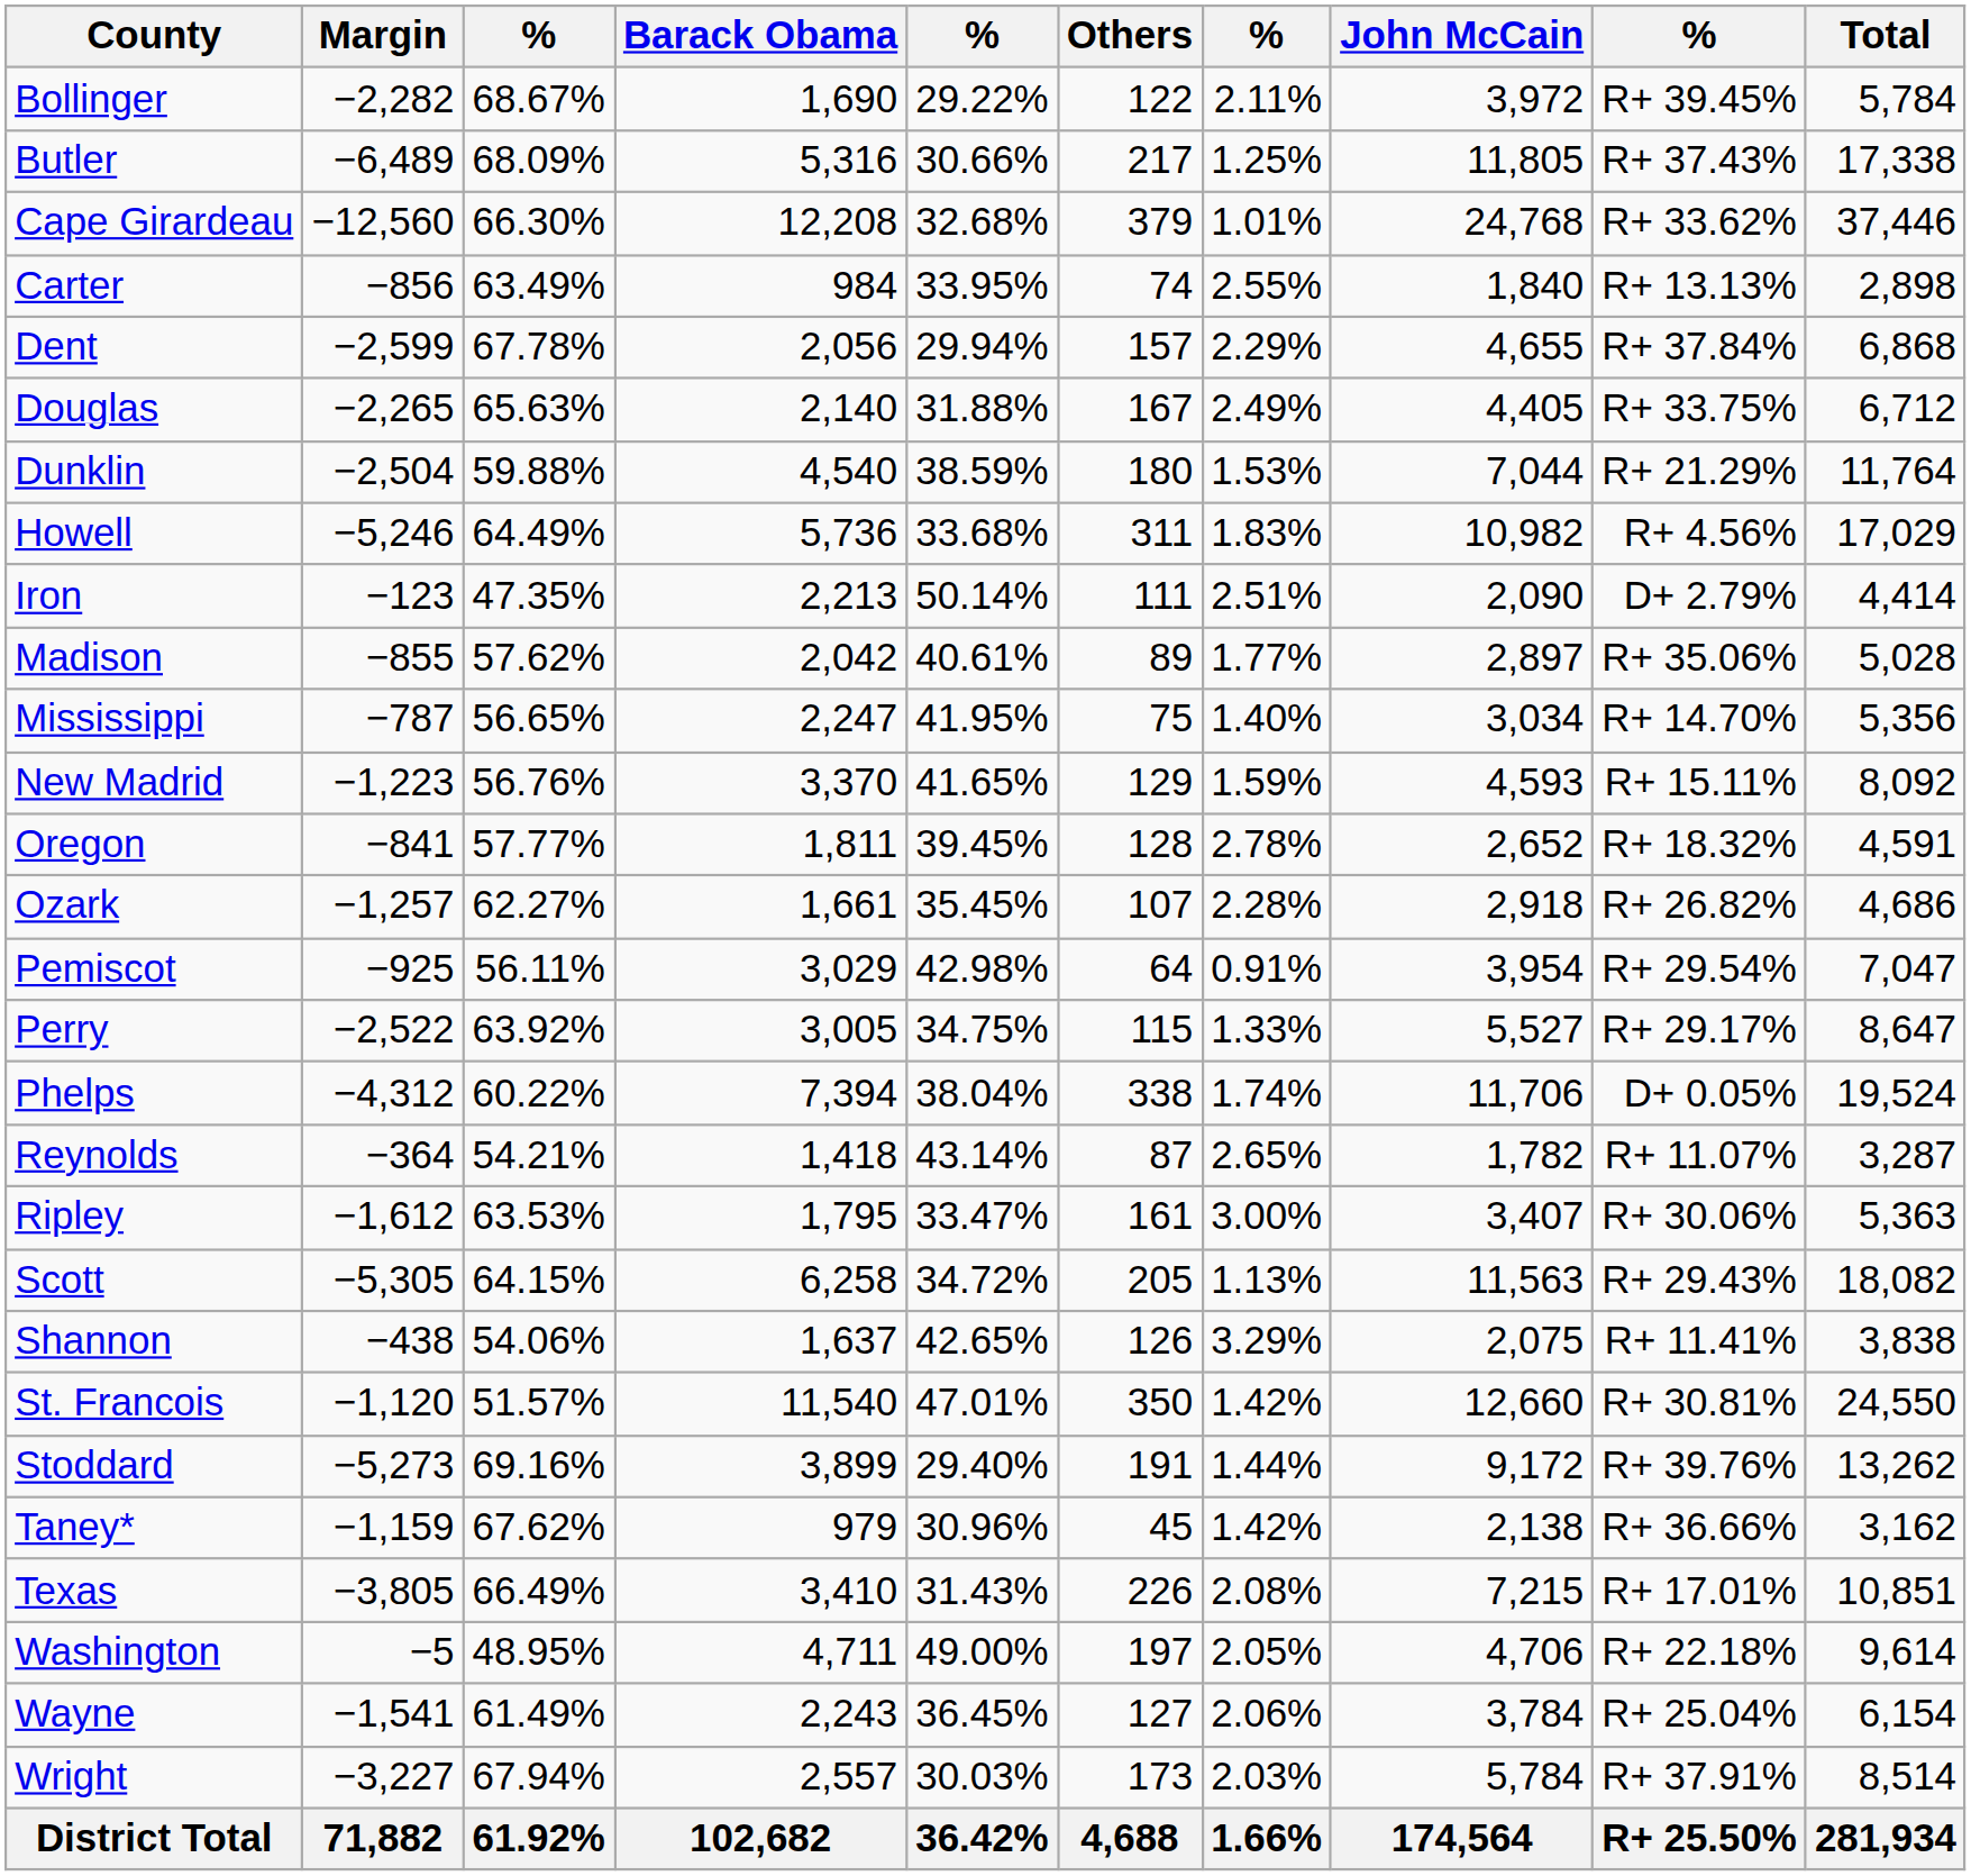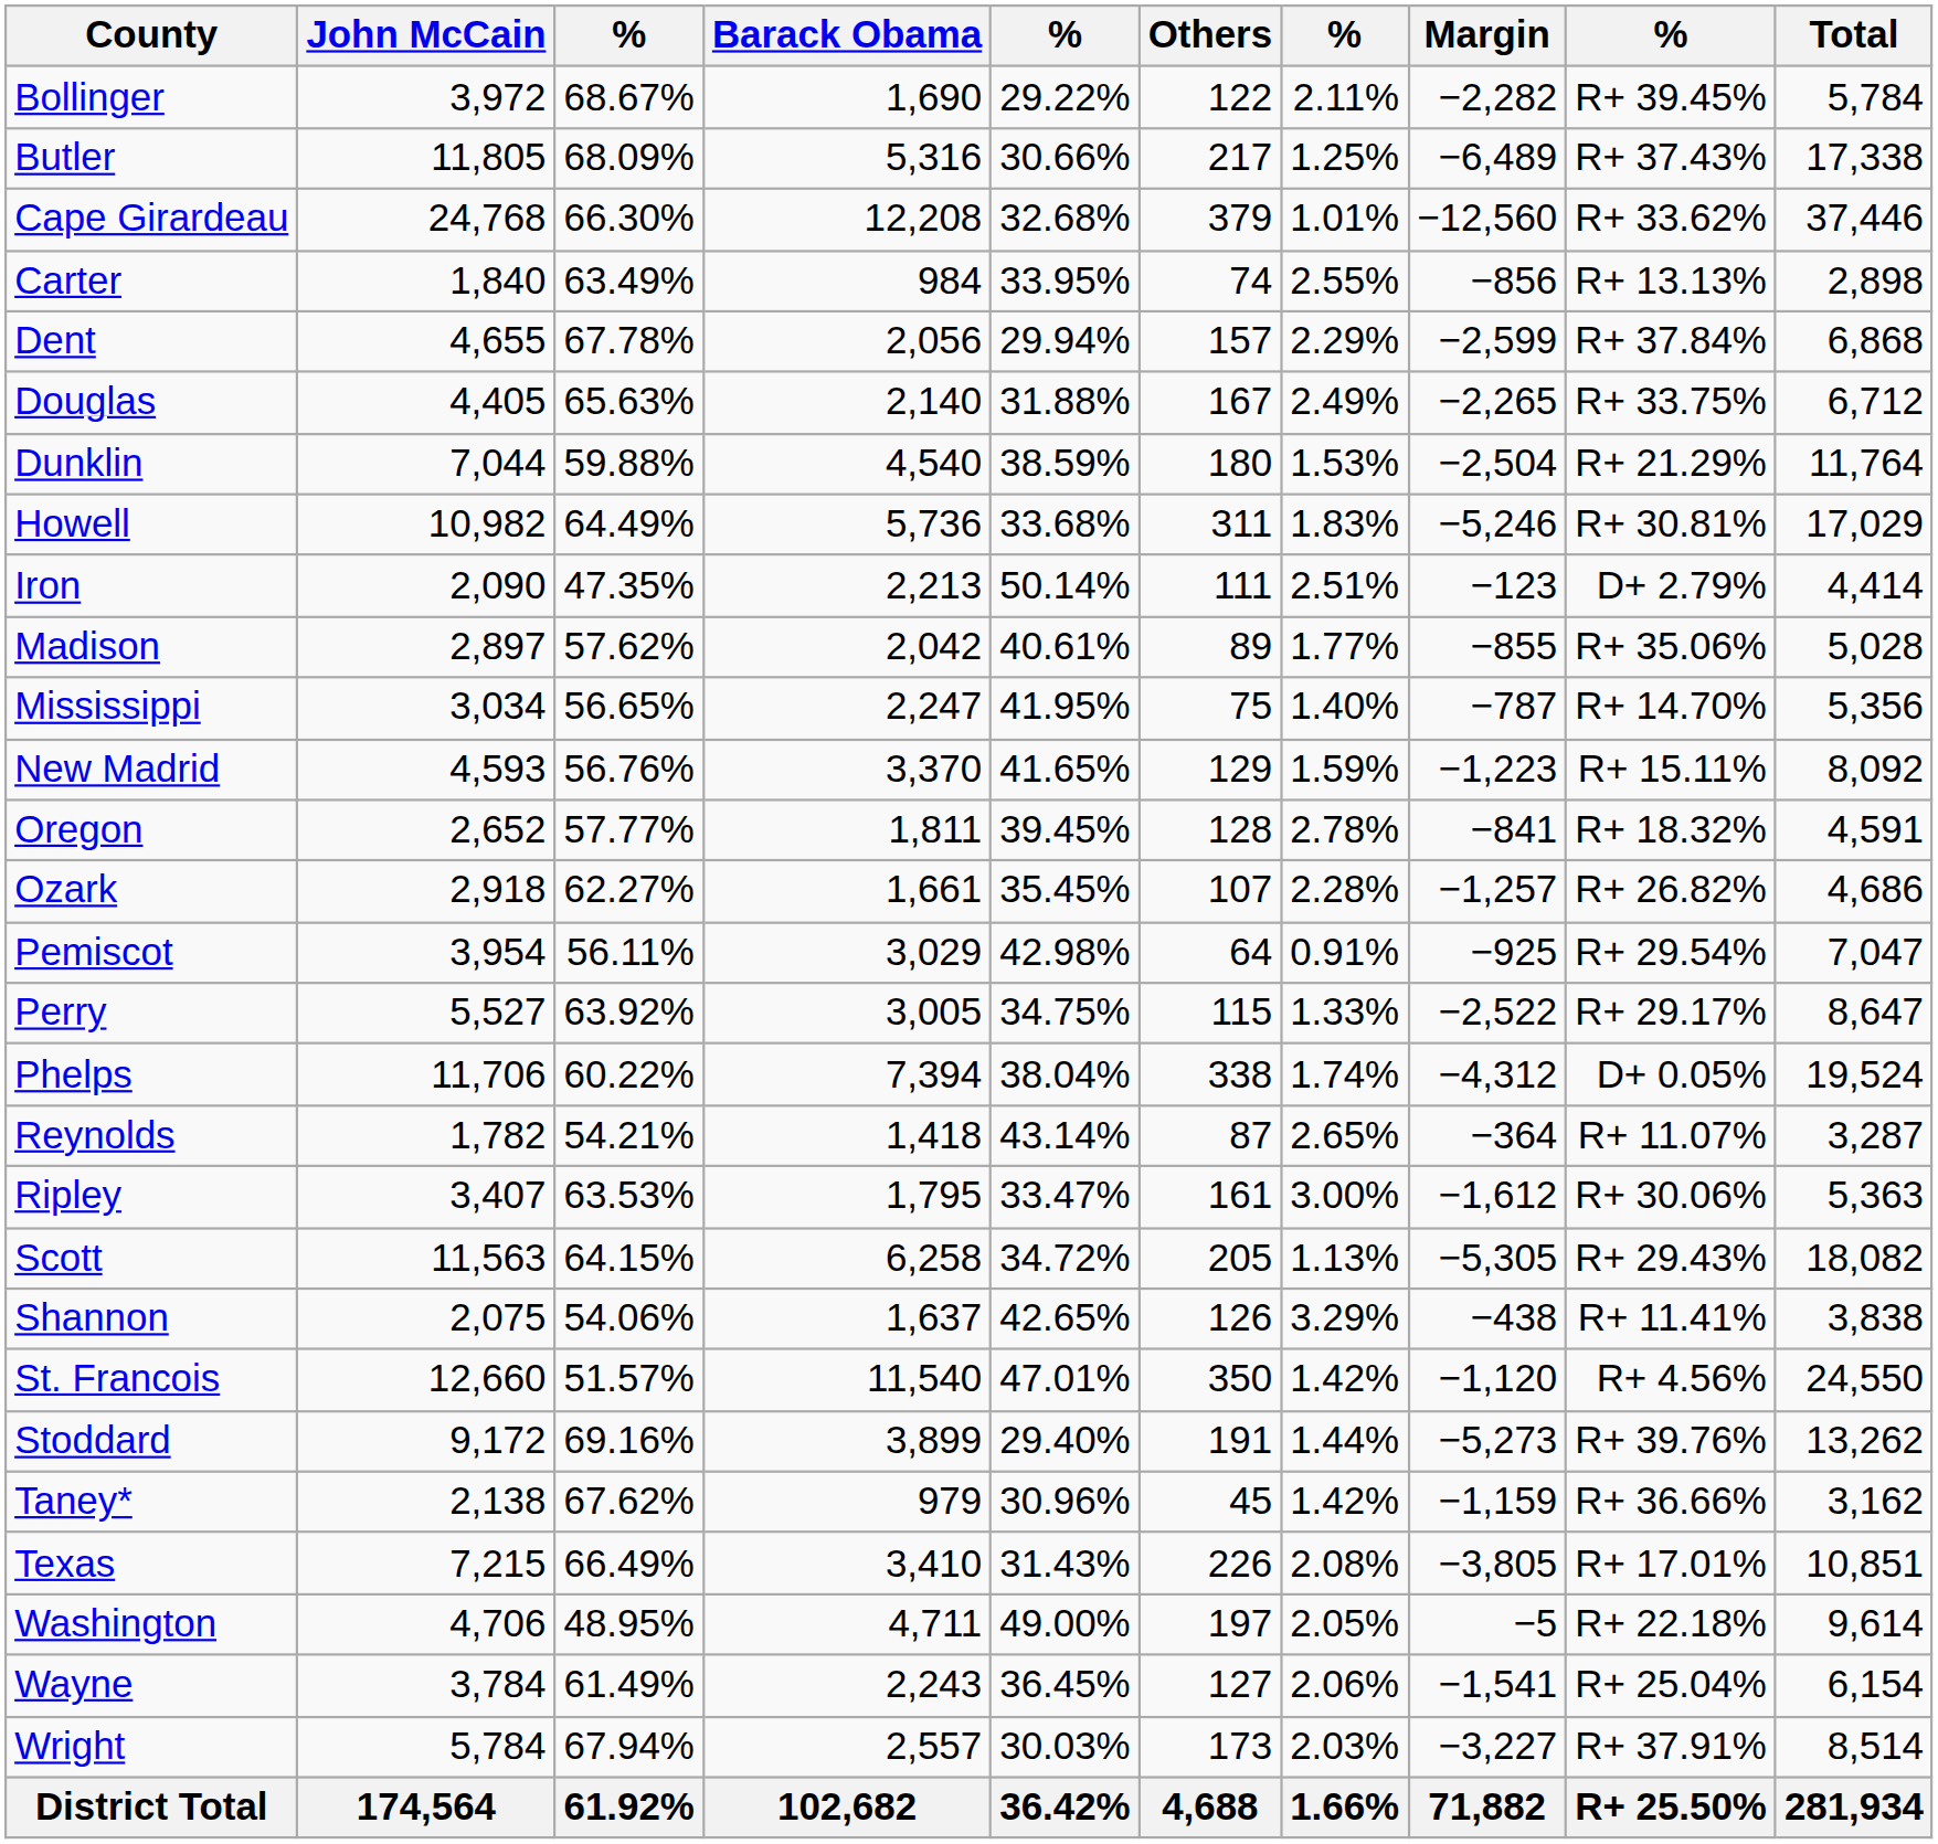columns swapped: John McCain <-> Margin
Howell | column 9: R+ 4.56% -> R+ 30.81%
St. Francois | column 9: R+ 30.81% -> R+ 4.56%
